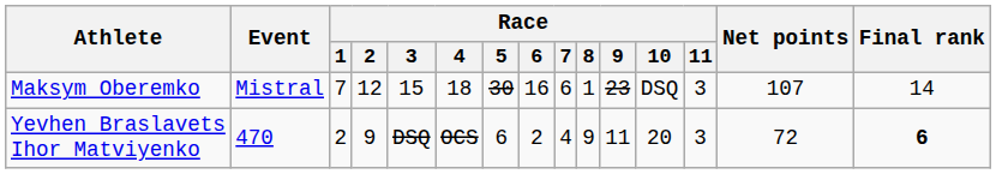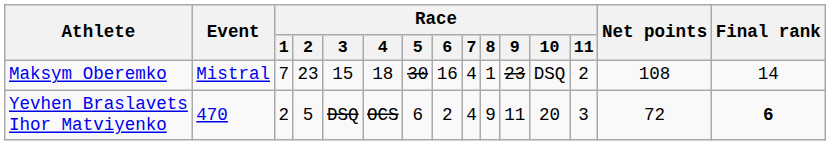Maksym Oberemko | Race / 2: 12 -> 23
Maksym Oberemko | Race / 7: 6 -> 4
Maksym Oberemko | Race / 11: 3 -> 2
Maksym Oberemko | Net points: 107 -> 108
Yevhen Braslavets Ihor Matviyenko | Race / 2: 9 -> 5
